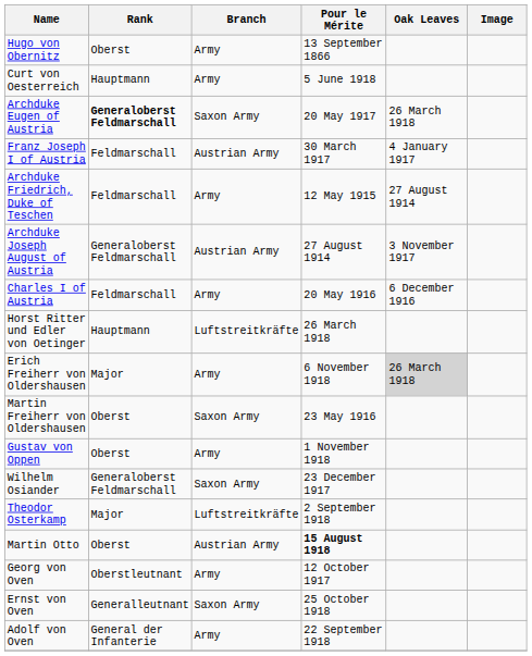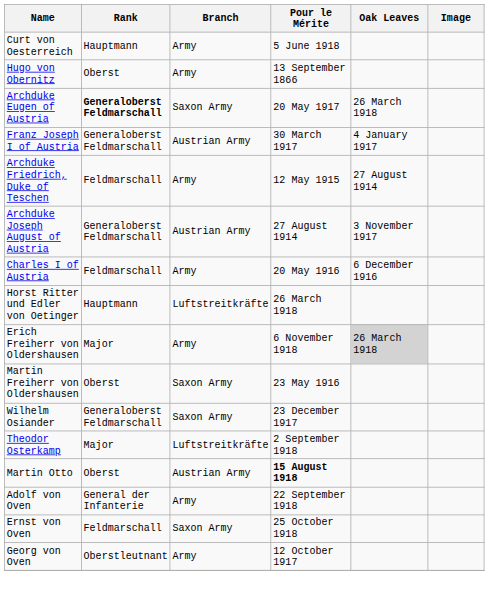rows swapped: Hugo von Obernitz <-> Curt von Oesterreich
Franz Joseph I of Austria | Rank: Feldmarschall -> Generaloberst Feldmarschall
- row: Gustav von Oppen | Oberst | Army | 1 November 1918
rows swapped: Adolf von Oven <-> Georg von Oven
Ernst von Oven | Rank: Generalleutnant -> Feldmarschall
